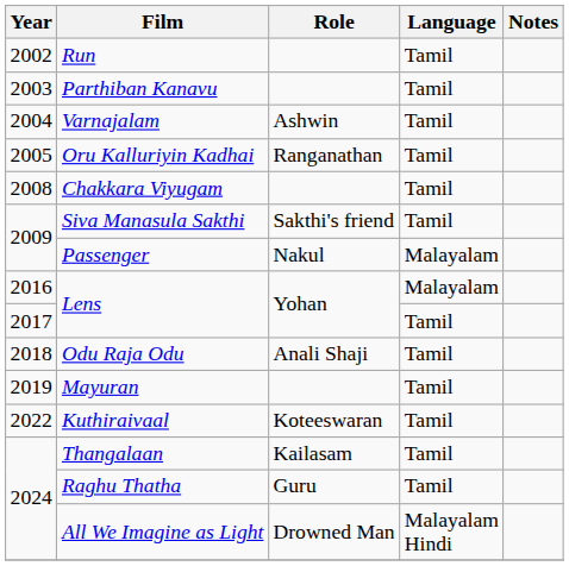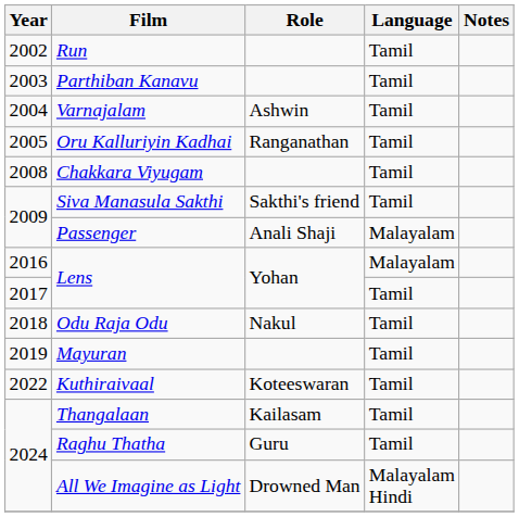Passenger | Role: Nakul -> Anali Shaji
Odu Raja Odu | Role: Anali Shaji -> Nakul
